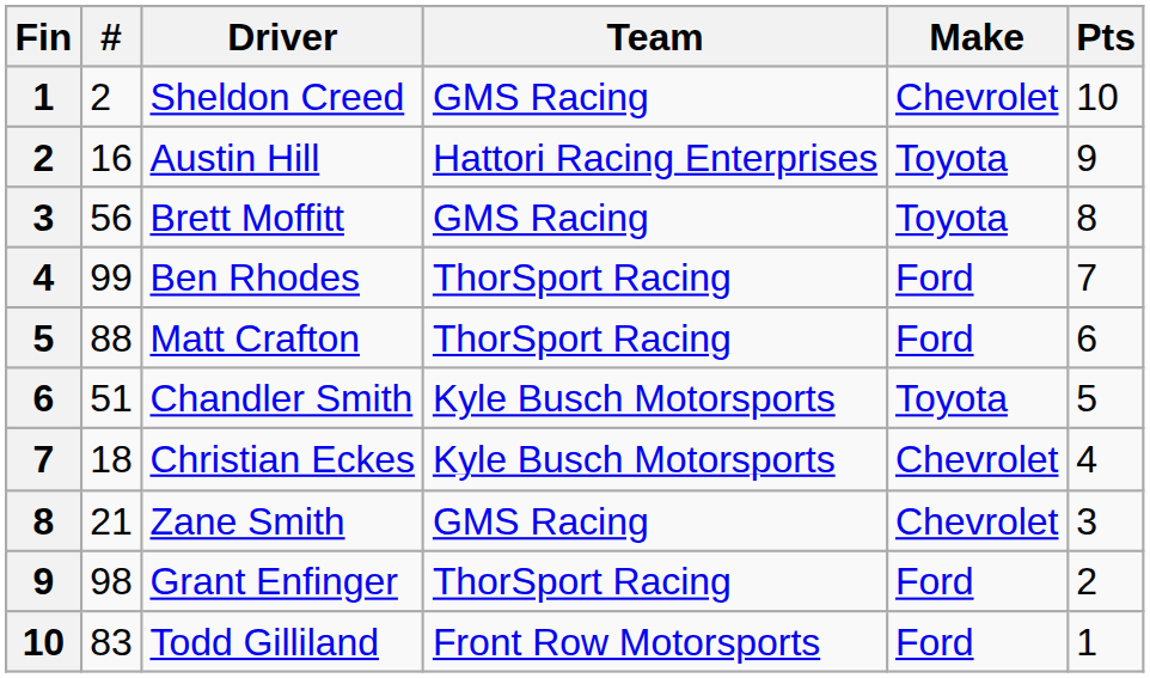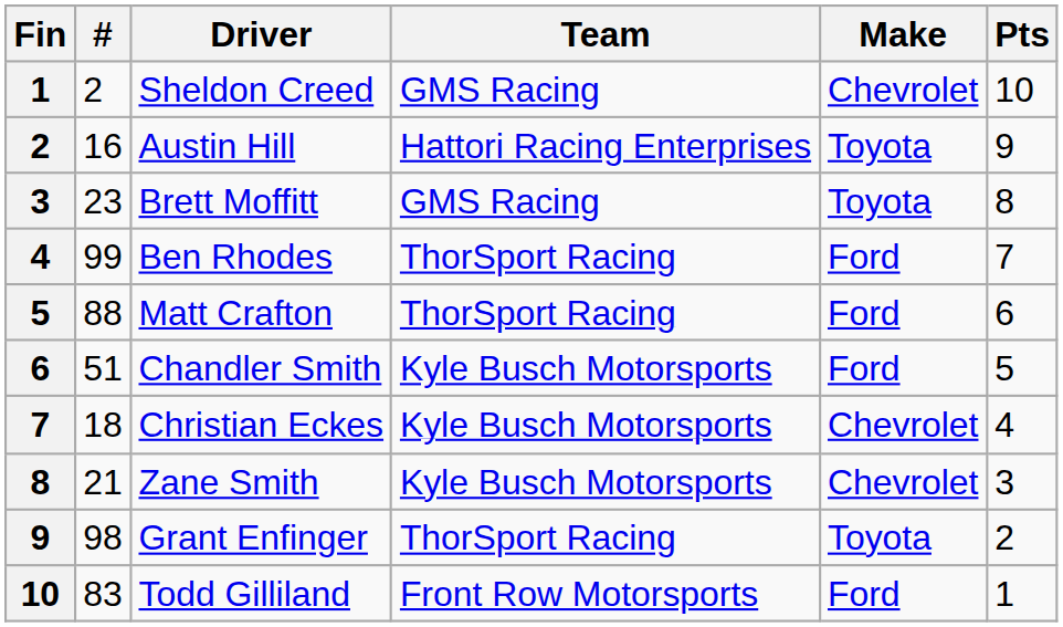Brett Moffitt | #: 56 -> 23
Chandler Smith | Make: Toyota -> Ford
Zane Smith | Team: GMS Racing -> Kyle Busch Motorsports
Grant Enfinger | Make: Ford -> Toyota
